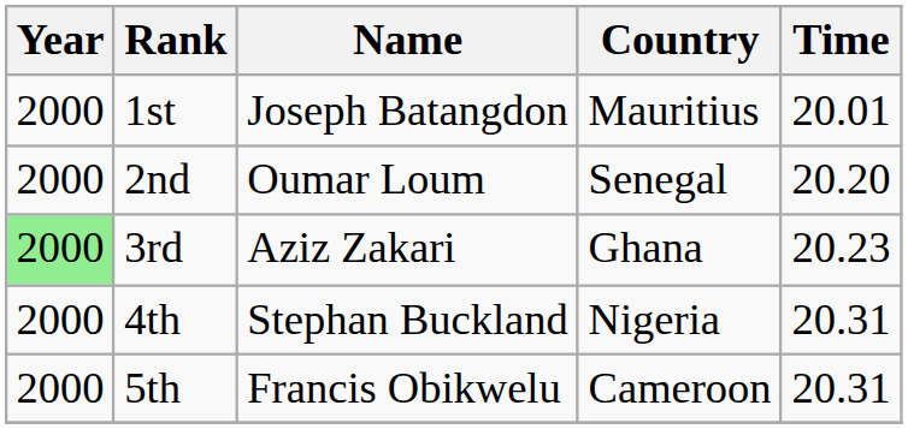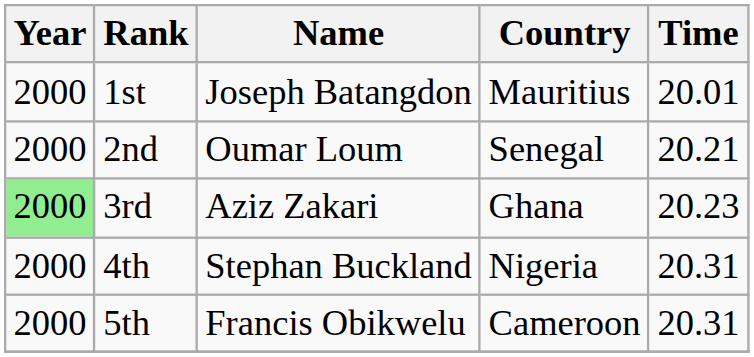2nd | Time: 20.20 -> 20.21
